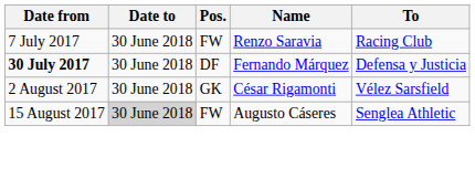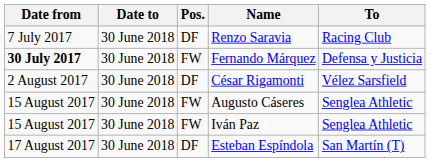Renzo Saravia | Pos.: FW -> DF
Fernando Márquez | Pos.: DF -> FW
César Rigamonti | Pos.: GK -> DF
Augusto Cáseres | Date to: lightgrey background -> no background
+ row: 15 August 2017 | 30 June 2018 | FW | Iván Paz | Senglea Athletic
+ row: 17 August 2017 | 30 June 2018 | DF | Esteban Espíndola | San Martín (T)
